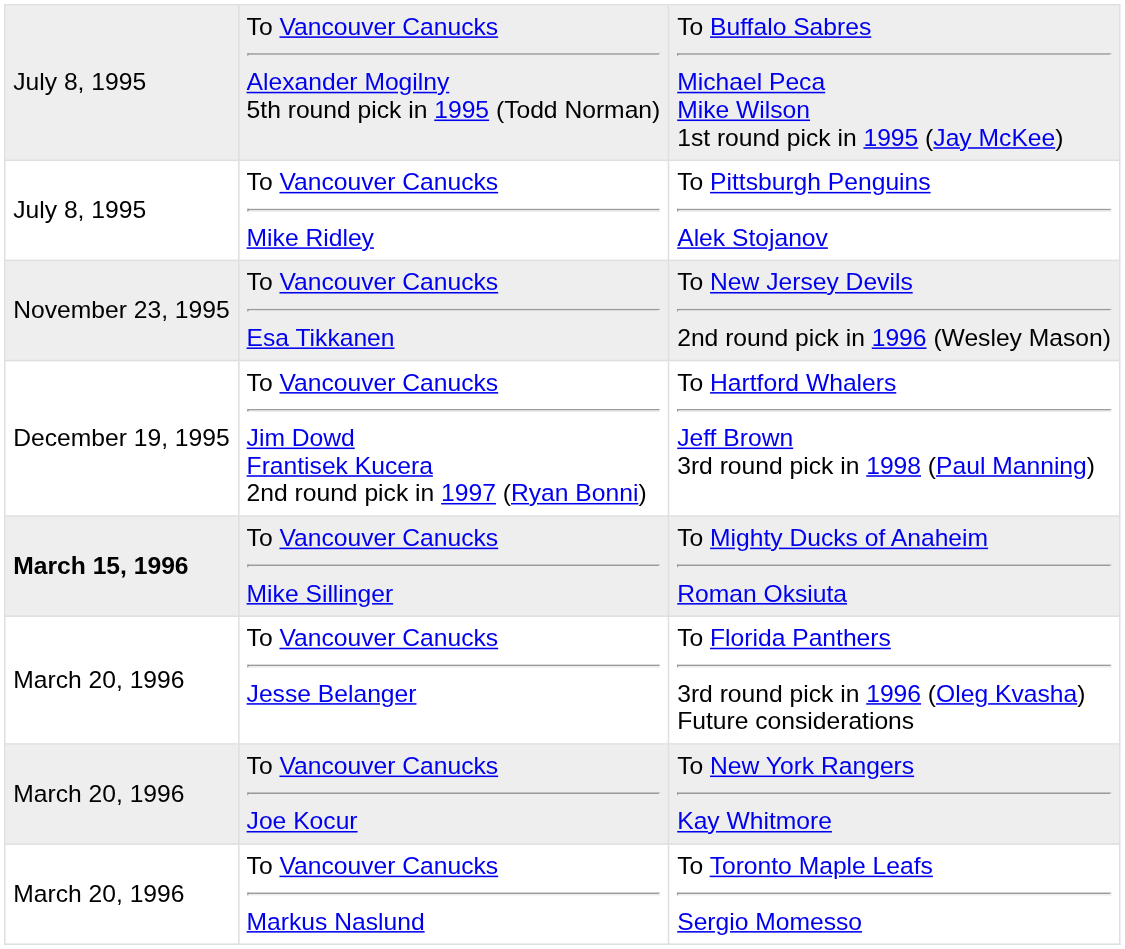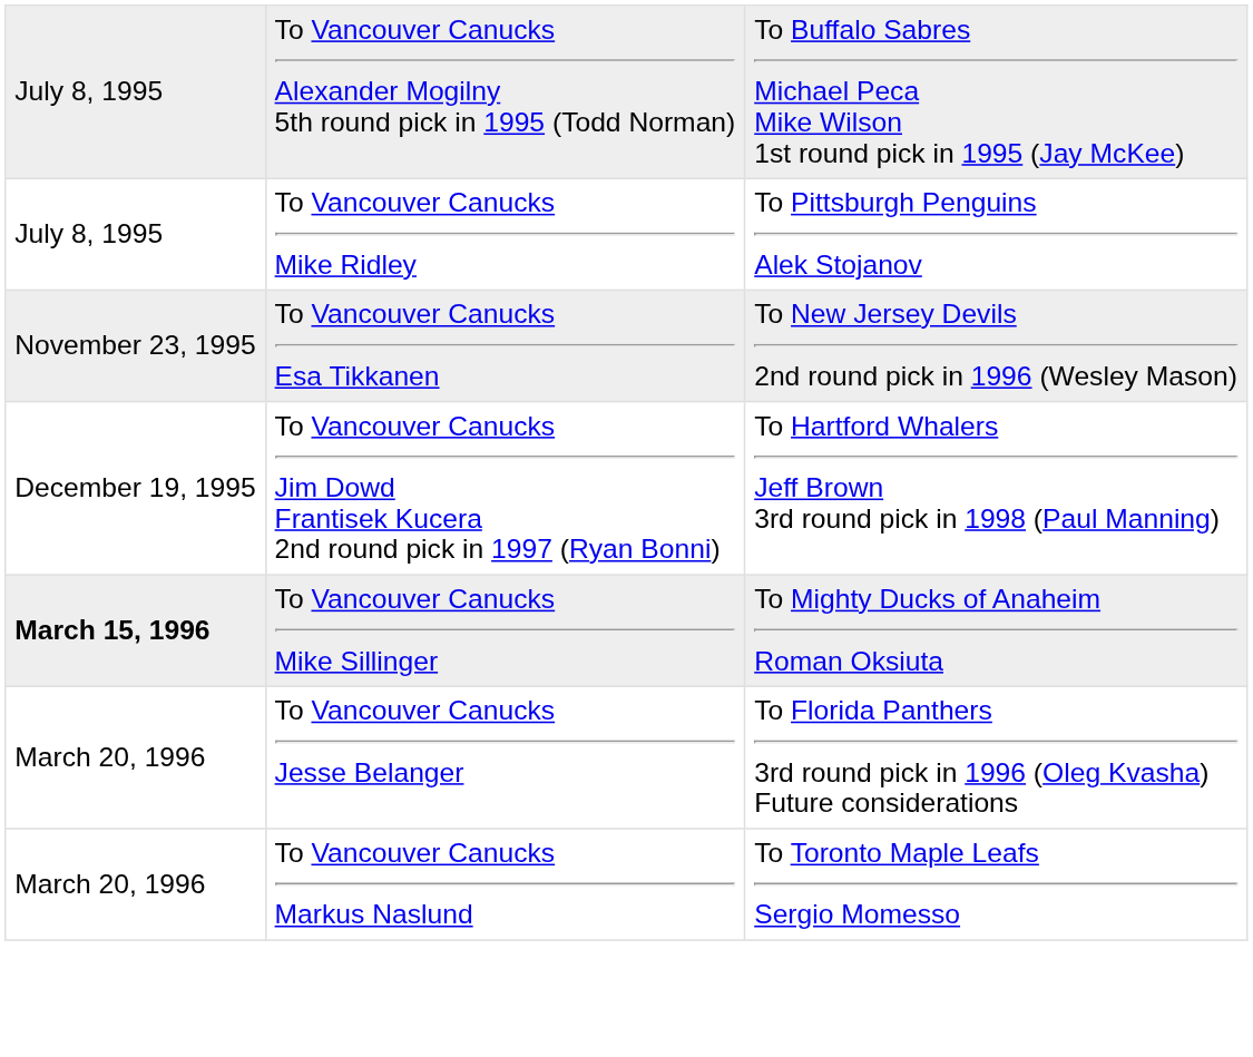- row: March 20, 1996 | To Vancouver Canucks Joe Kocur | To New York Rangers Kay Whitmore
